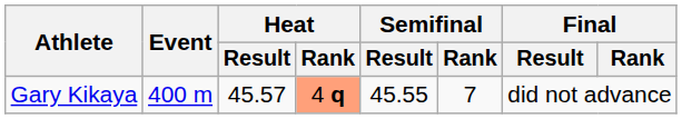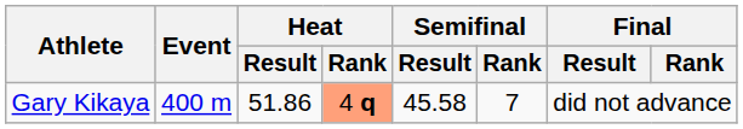Gary Kikaya | Heat / Result: 45.57 -> 51.86
Gary Kikaya | Semifinal / Result: 45.55 -> 45.58
